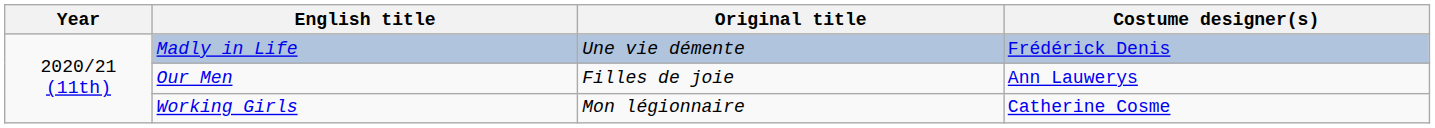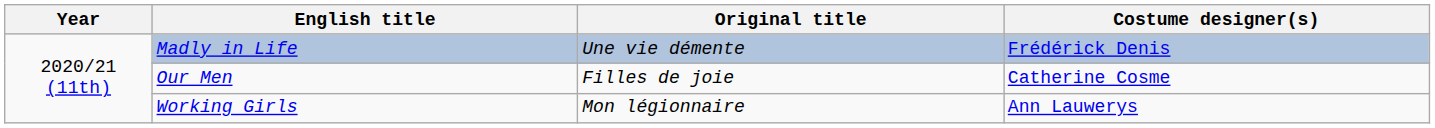Our Men | Costume designer(s): Ann Lauwerys -> Catherine Cosme
Working Girls | Costume designer(s): Catherine Cosme -> Ann Lauwerys
